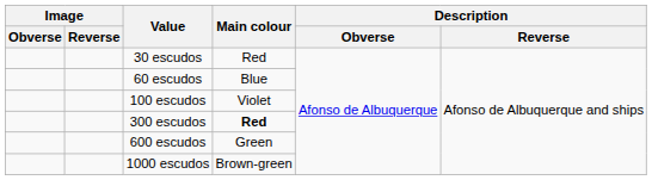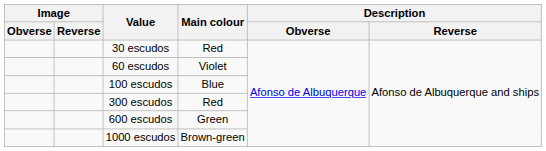60 escudos | Main colour: Blue -> Violet
100 escudos | Main colour: Violet -> Blue
300 escudos | Main colour: bold -> normal
